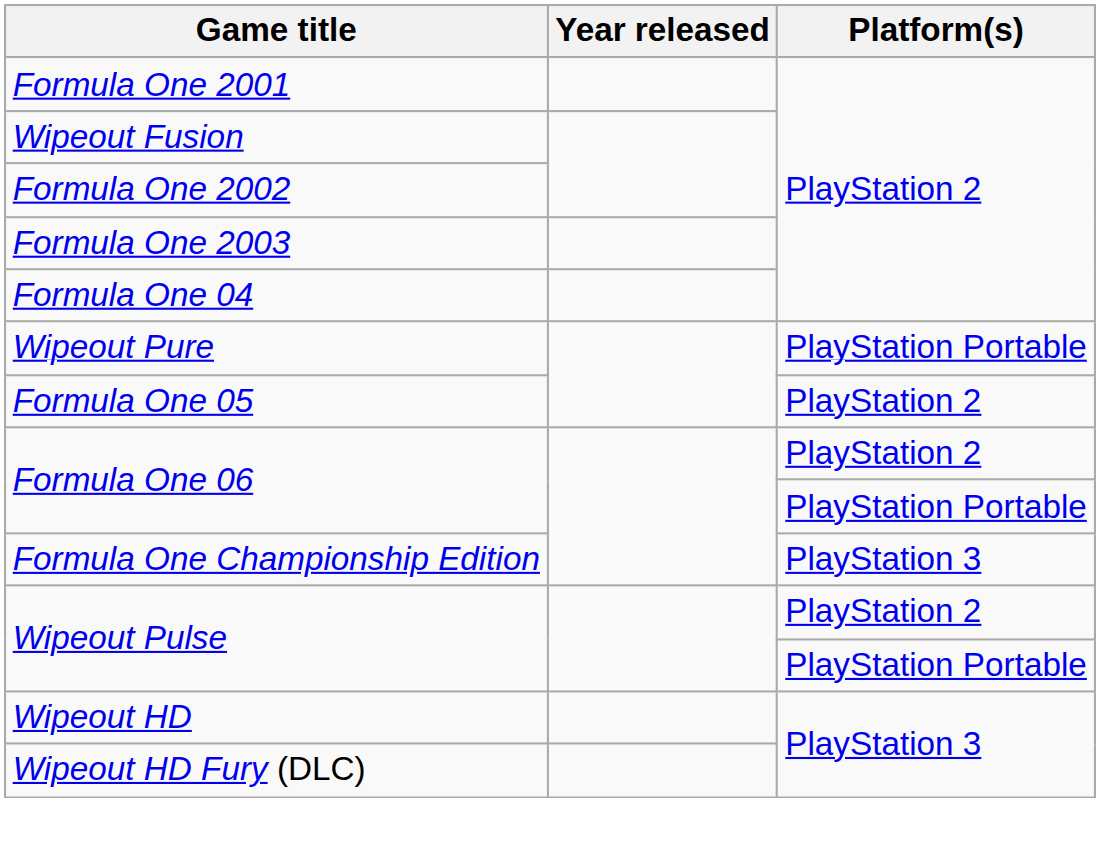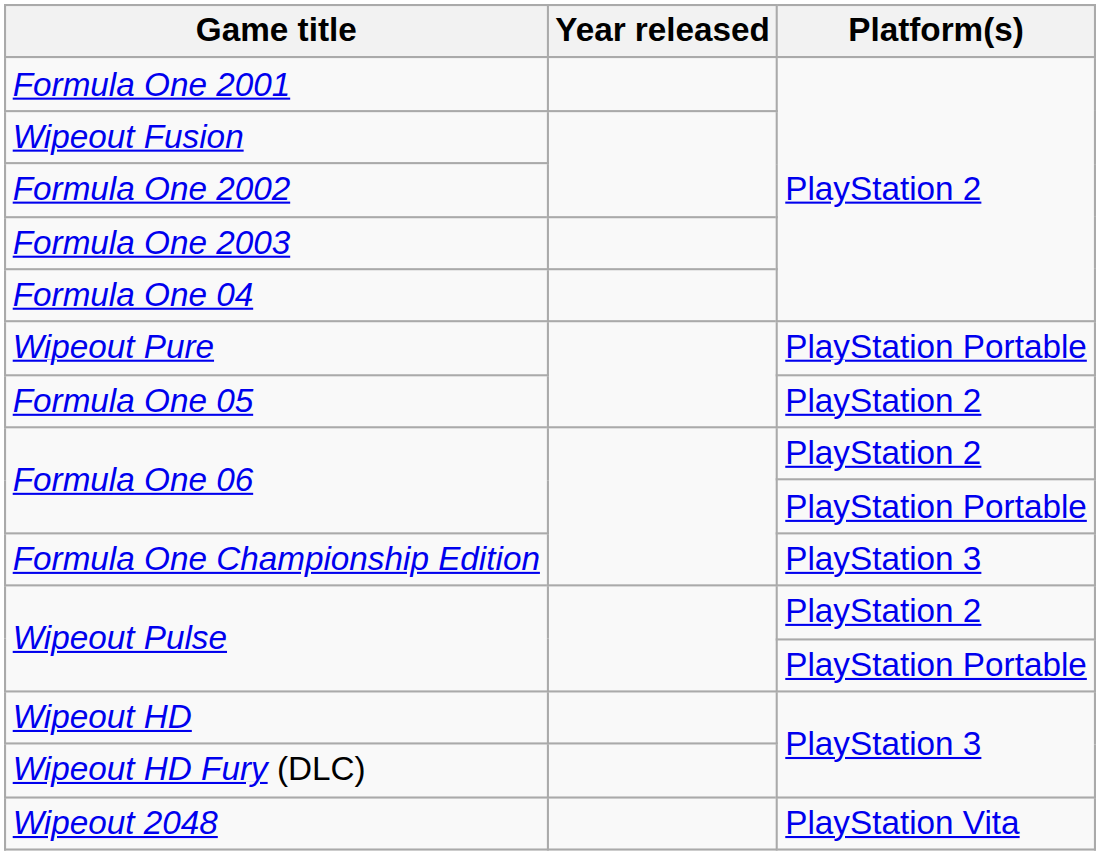+ row: Wipeout 2048 | PlayStation Vita
